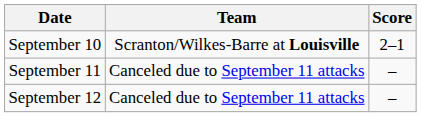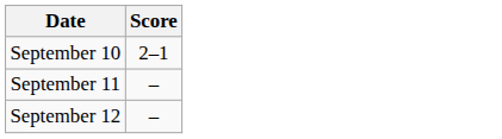- column: Team | Scranton/Wilkes-Barre at Louisville | Canceled due to September 11 attacks | Canceled due to September 11 attacks
